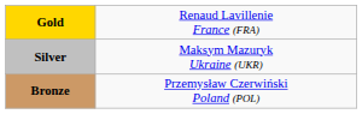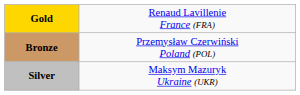rows swapped: Silver <-> Bronze
